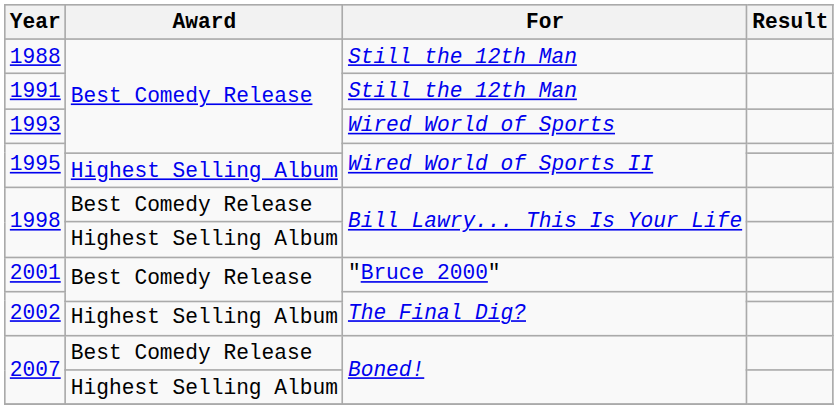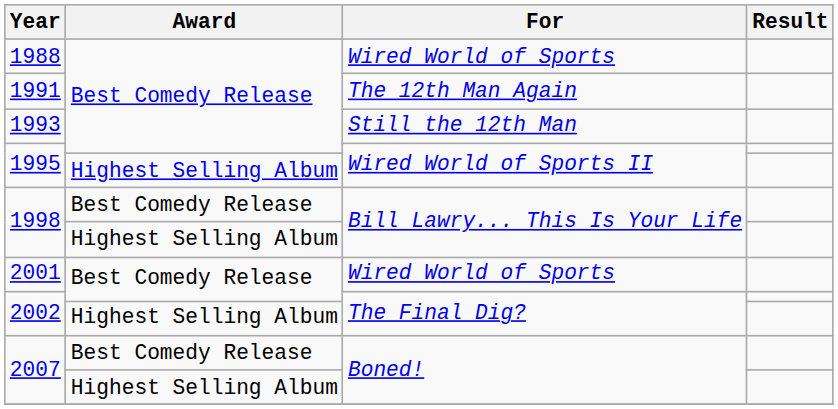1988 | For: Still the 12th Man -> Wired World of Sports
1991 | For: Still the 12th Man -> The 12th Man Again
1993 | For: Wired World of Sports -> Still the 12th Man
2001 | For: "Bruce 2000" -> Wired World of Sports
